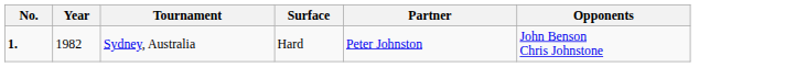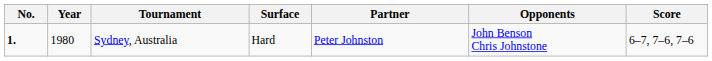+ column: Score | 6–7, 7–6, 7–6
Sydney, Australia | Year: 1982 -> 1980
